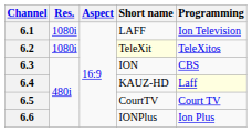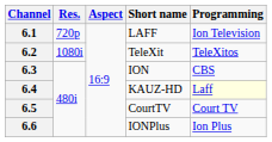6.1 | Res.: 1080i -> 720p
6.2 | Short name: lightyellow background -> no background
